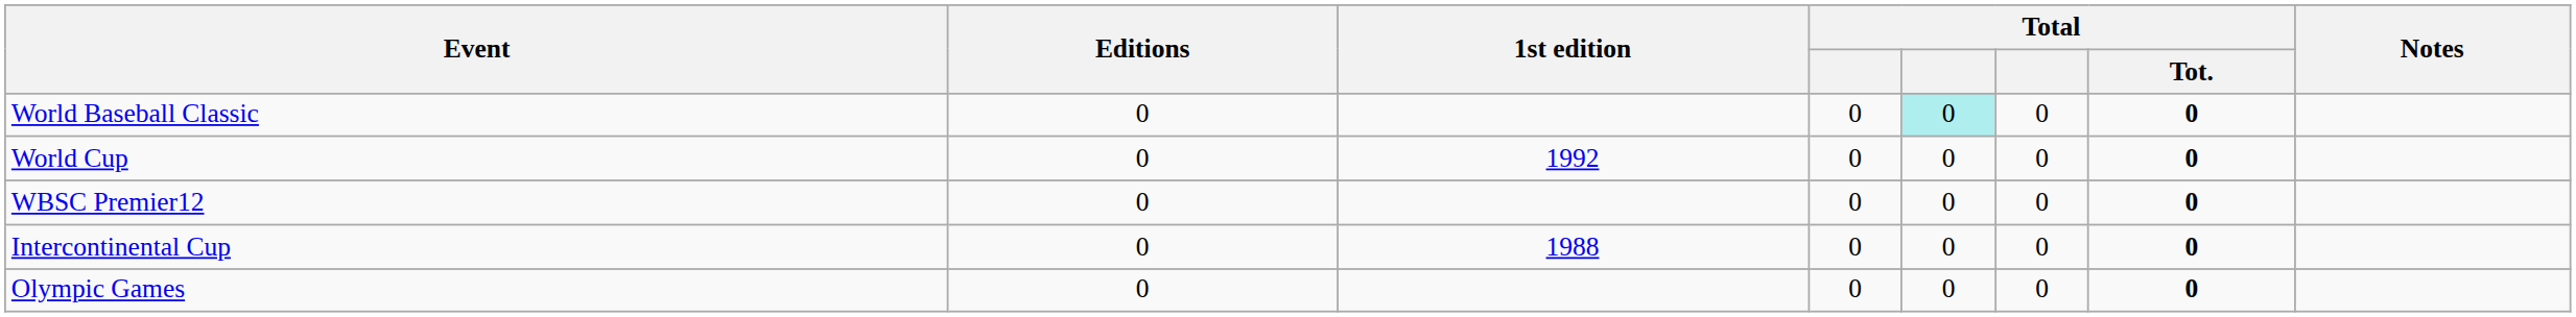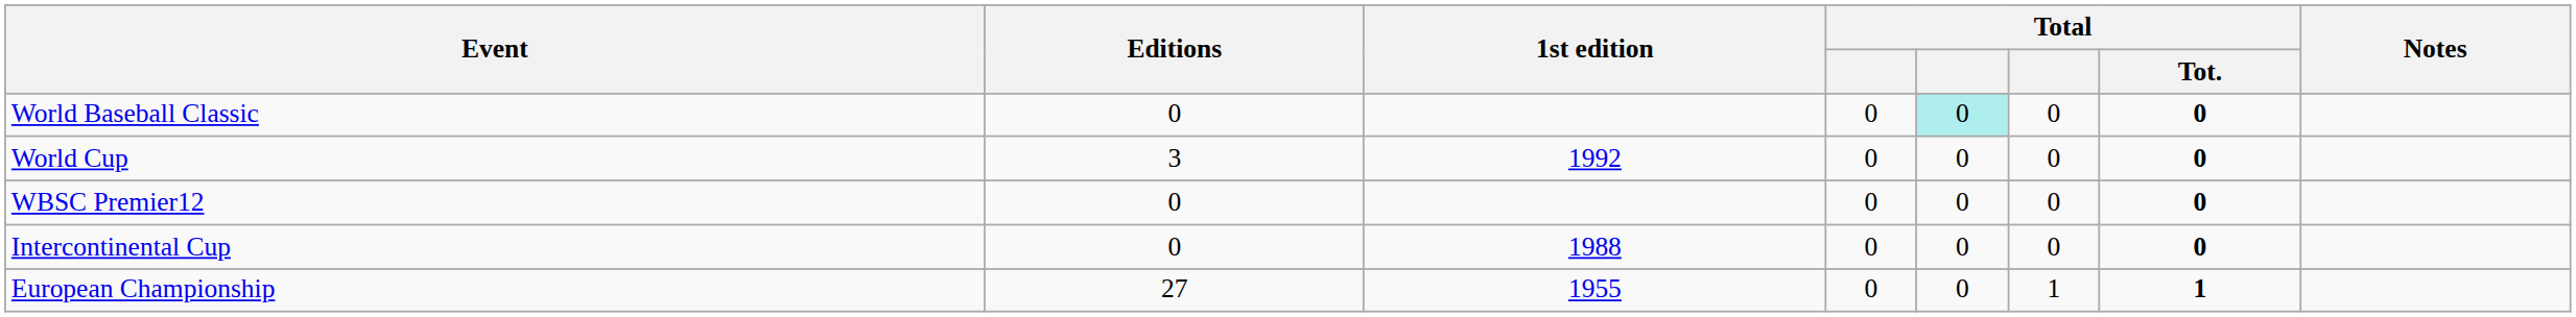World Cup | Editions: 0 -> 3
- row: Olympic Games | 0 | 0 | 0 | 0 | 0
+ row: European Championship | 27 | 1955 | 0 | 0 | 1 | 1
